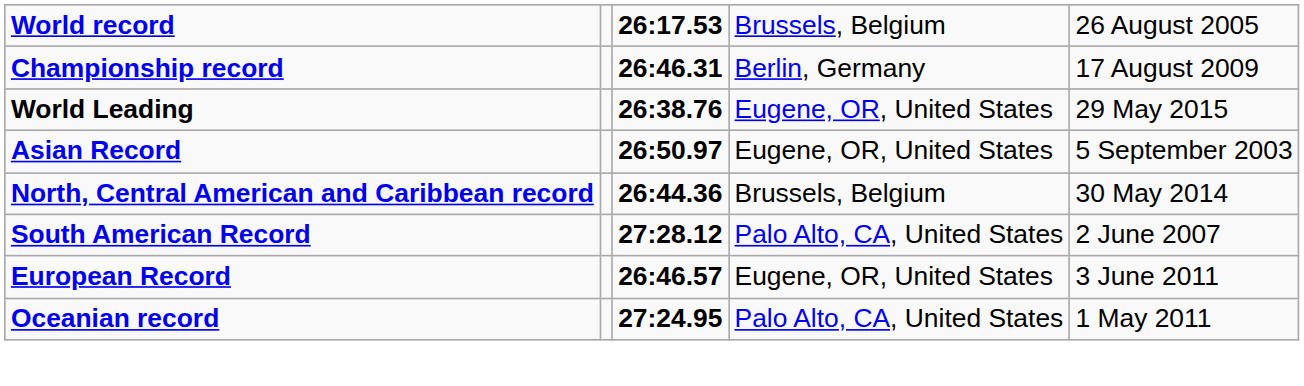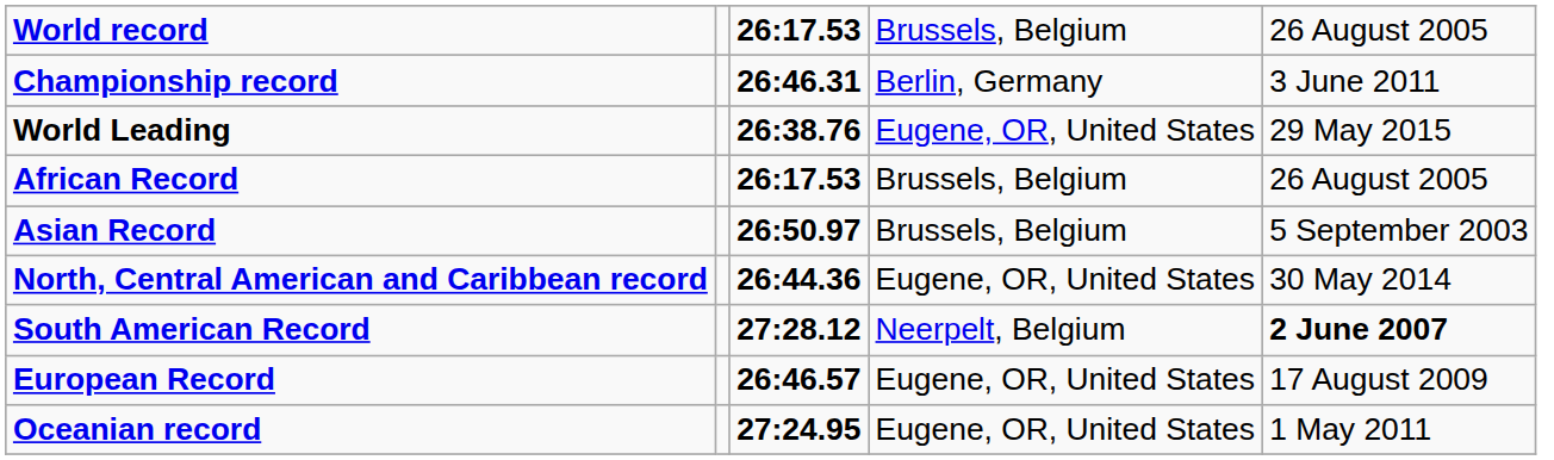Championship record | column 5: 17 August 2009 -> 3 June 2011
+ row: African Record | 26:17.53 | Brussels, Belgium | 26 August 2005
Asian Record | column 4: Eugene, OR, United States -> Brussels, Belgium
North, Central American and Caribbean record | column 4: Brussels, Belgium -> Eugene, OR, United States
South American Record | column 4: Palo Alto, CA, United States -> Neerpelt, Belgium
South American Record | column 5: normal -> bold
European Record | column 5: 3 June 2011 -> 17 August 2009
Oceanian record | column 4: Palo Alto, CA, United States -> Eugene, OR, United States
